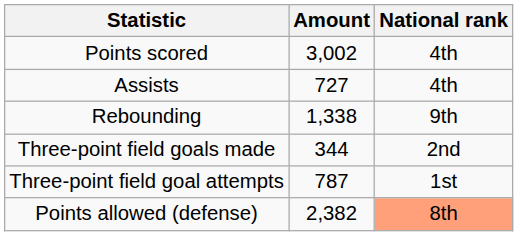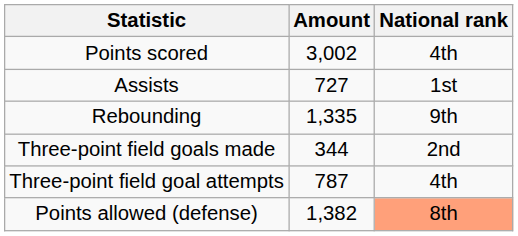Assists | National rank: 4th -> 1st
Rebounding | Amount: 1,338 -> 1,335
Three-point field goal attempts | National rank: 1st -> 4th
Points allowed (defense) | Amount: 2,382 -> 1,382
